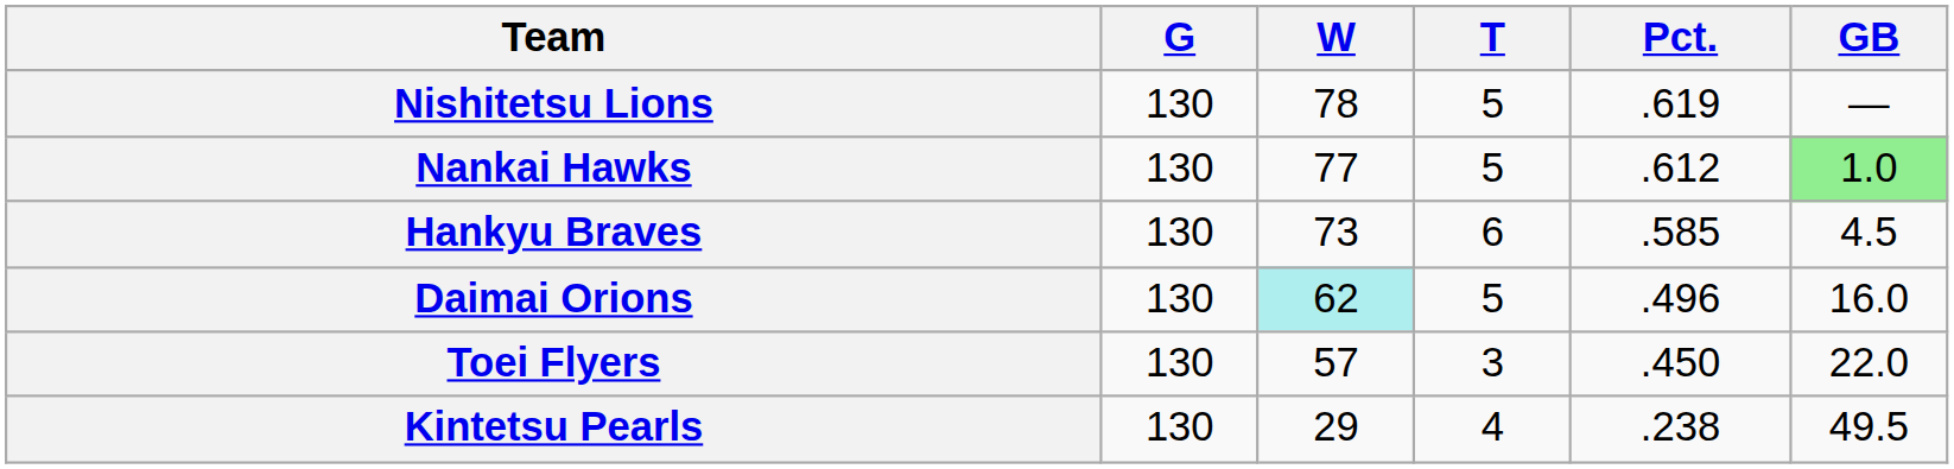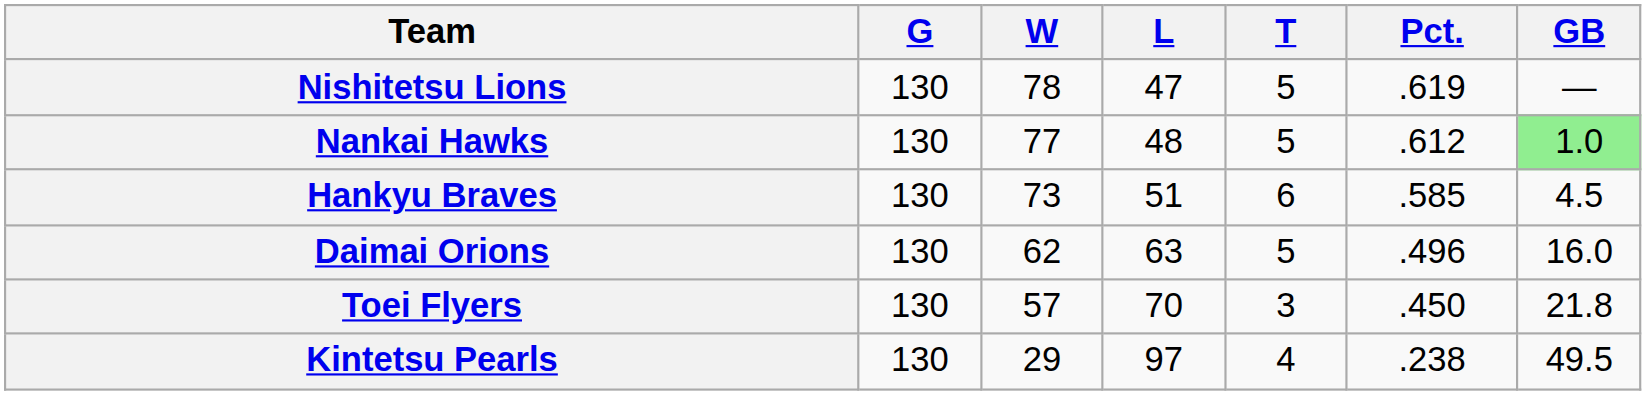+ column: L | 47 | 48 | 51 | 63 | 70 | 97
Daimai Orions | W: paleturquoise background -> no background
Toei Flyers | GB: 22.0 -> 21.8
